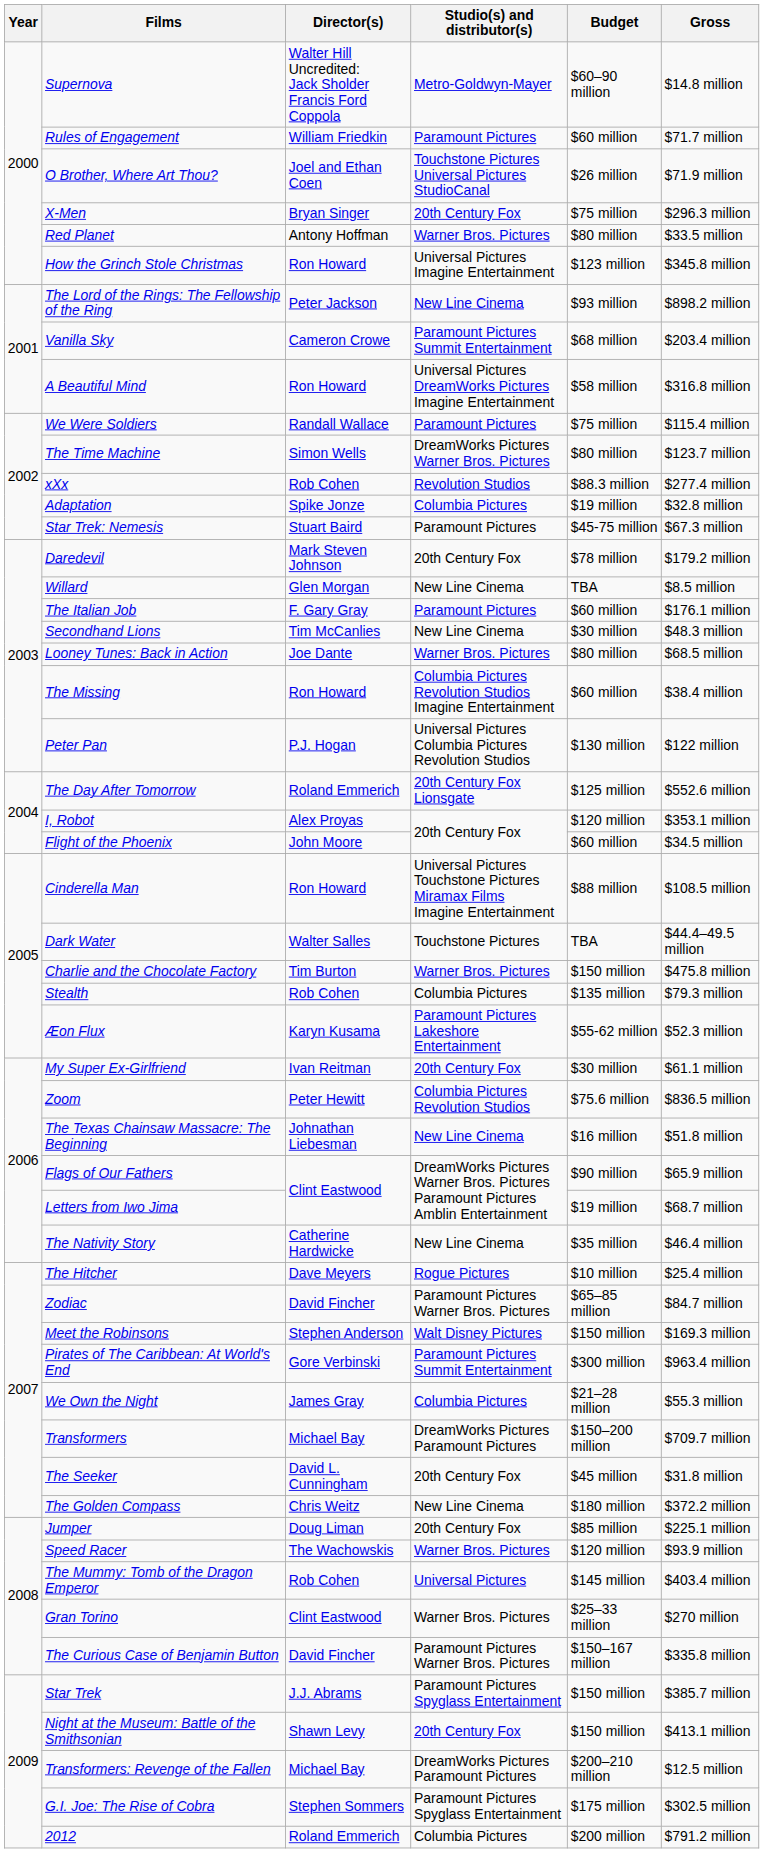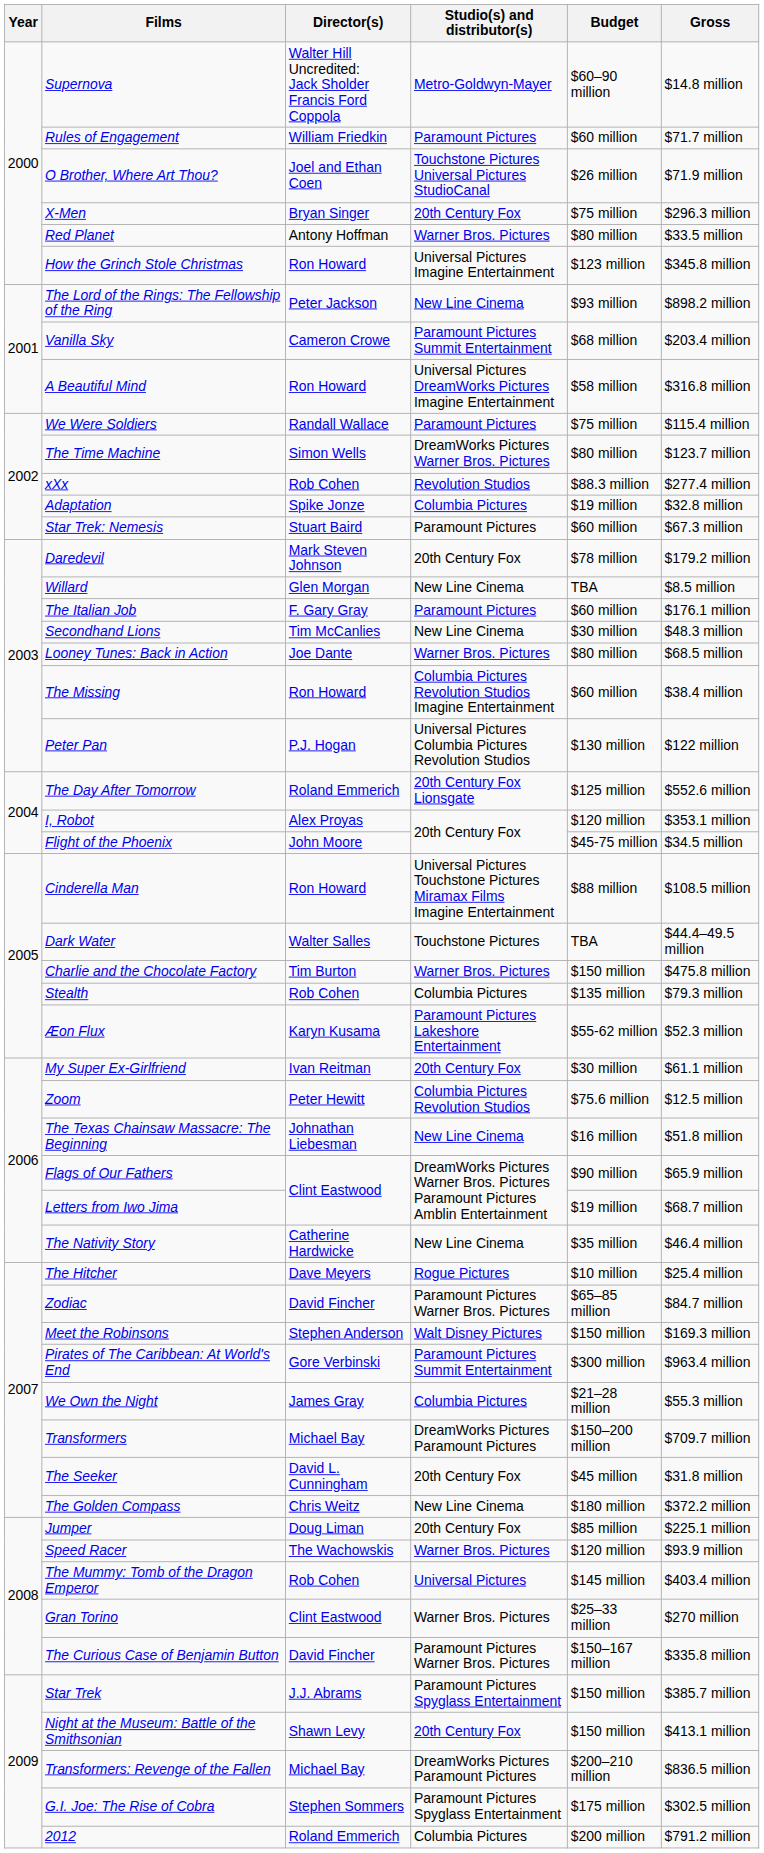Star Trek: Nemesis | Budget: $45-75 million -> $60 million
Flight of the Phoenix | Budget: $60 million -> $45-75 million
Zoom | Gross: $836.5 million -> $12.5 million
Transformers: Revenge of the Fallen | Gross: $12.5 million -> $836.5 million
